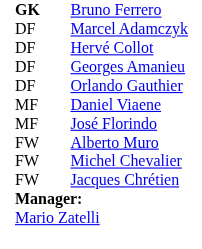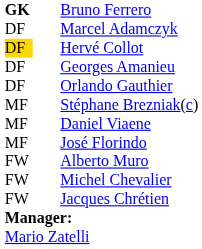Hervé Collot | column 1: no background -> gold background
+ row: MF | Stéphane Brezniak | (c)
